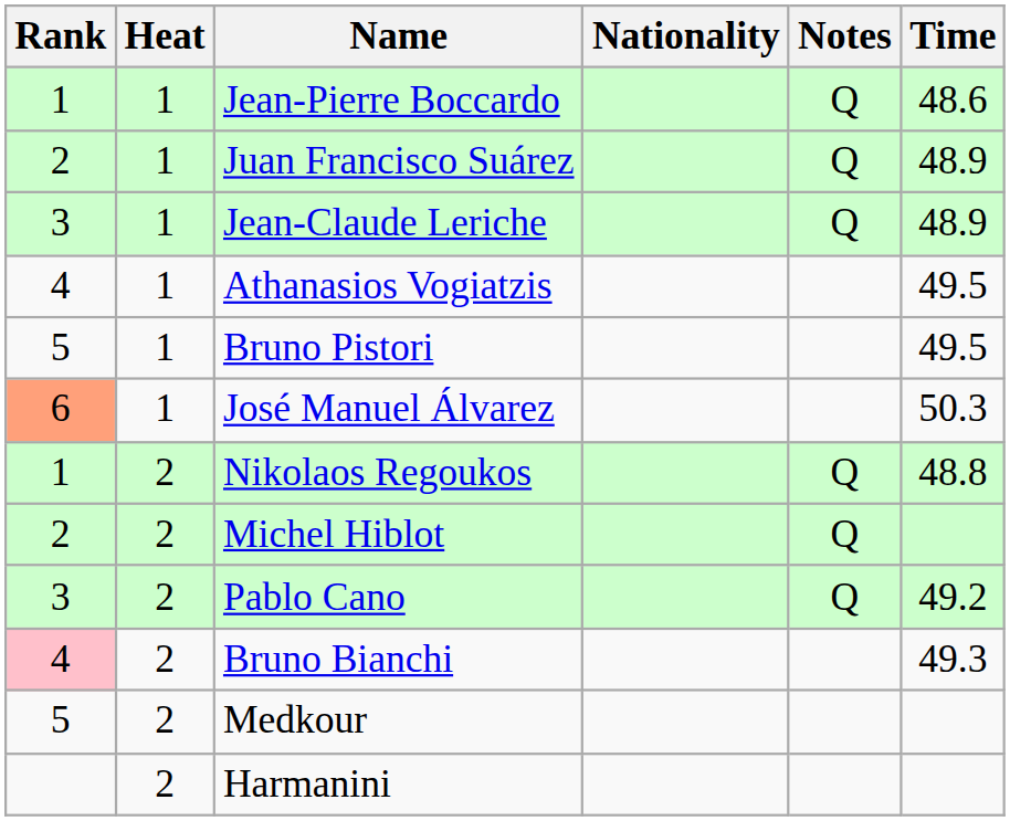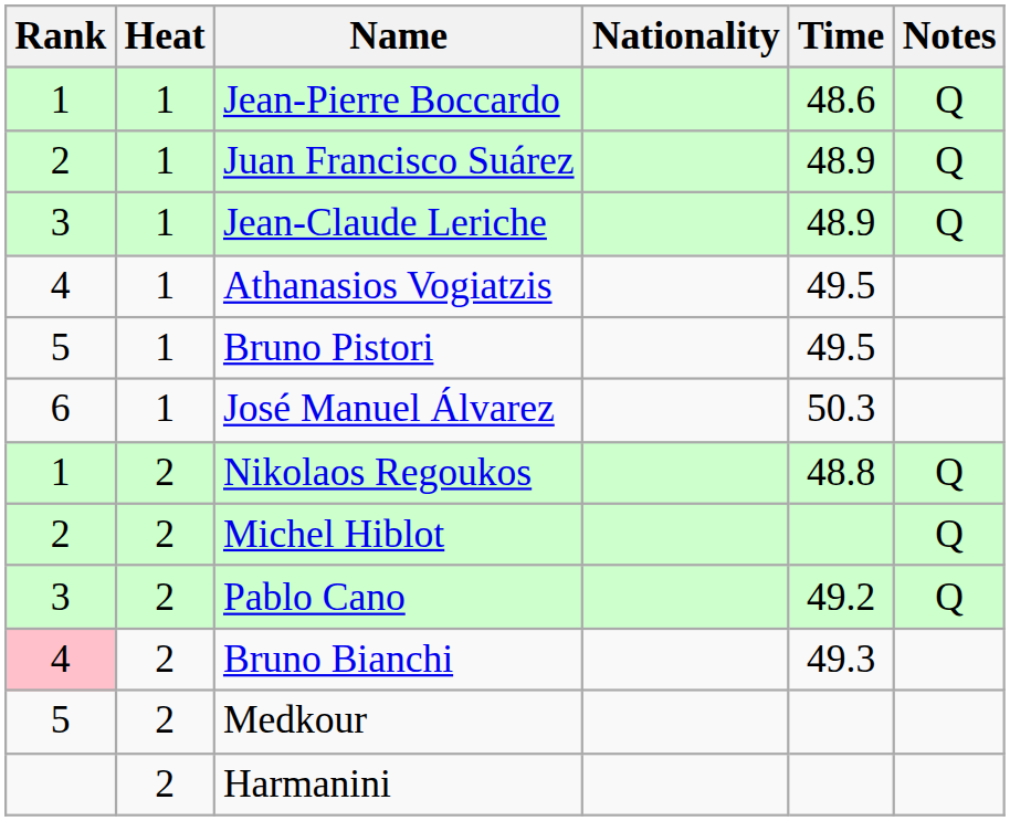columns swapped: Time <-> Notes
José Manuel Álvarez | Rank: lightsalmon background -> no background
